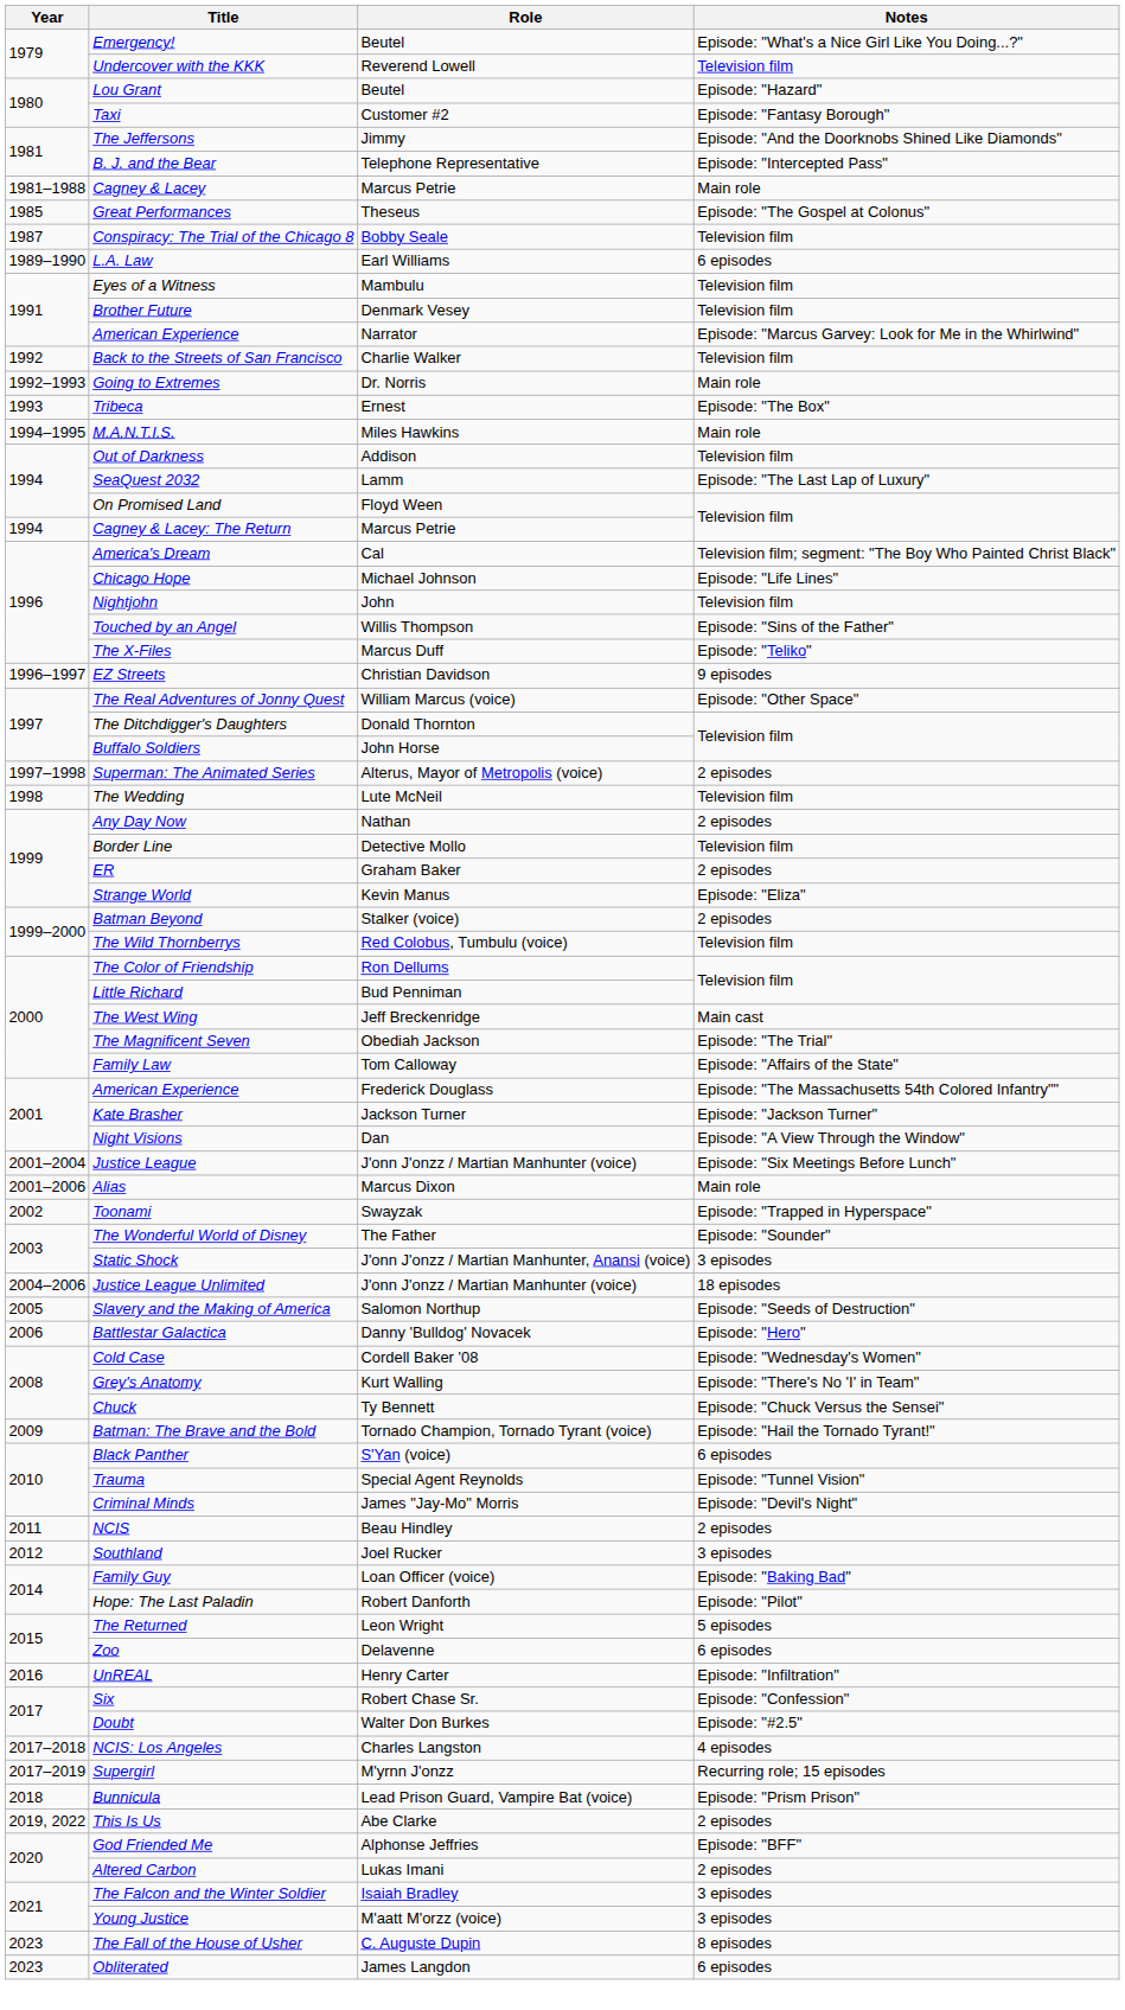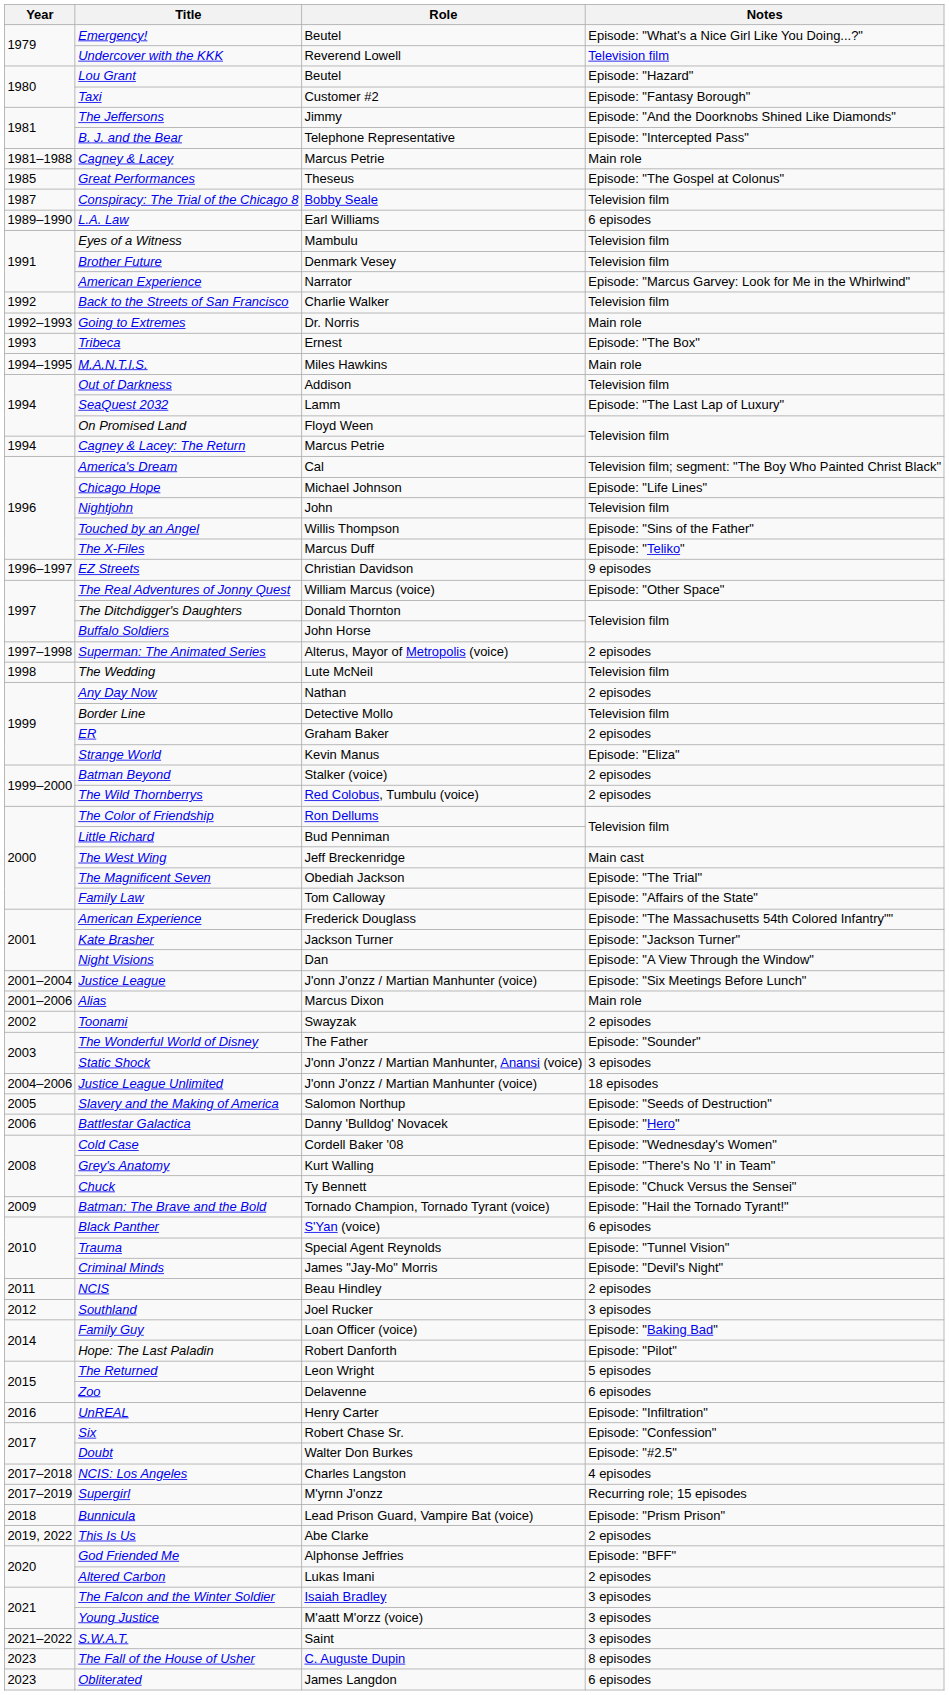The Wild Thornberrys | Notes: Television film -> 2 episodes
Toonami | Notes: Episode: "Trapped in Hyperspace" -> 2 episodes
+ row: 2021–2022 | S.W.A.T. | Saint | 3 episodes
